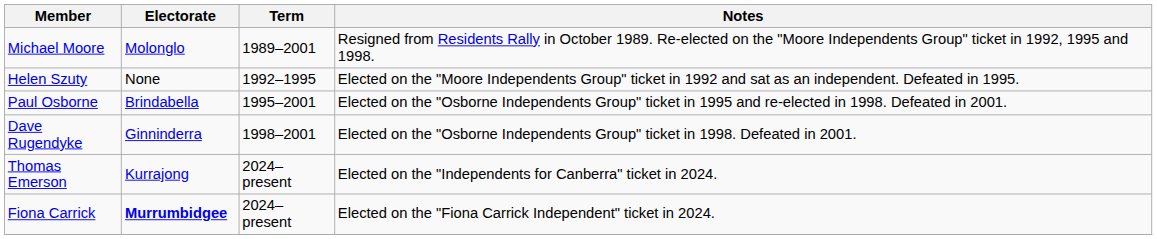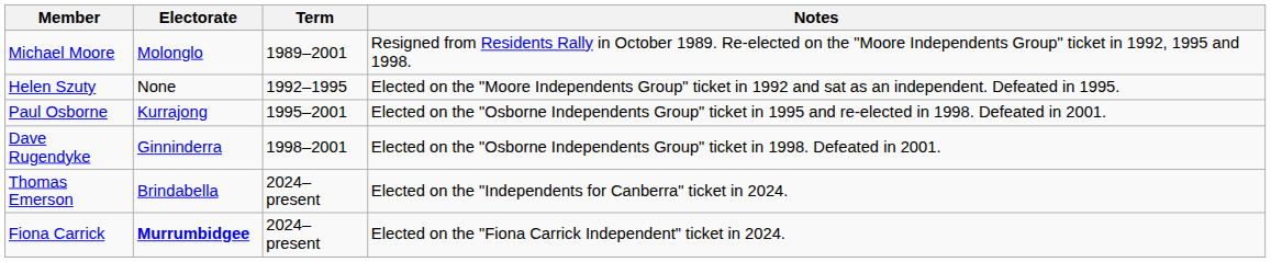Paul Osborne | Electorate: Brindabella -> Kurrajong
Thomas Emerson | Electorate: Kurrajong -> Brindabella
